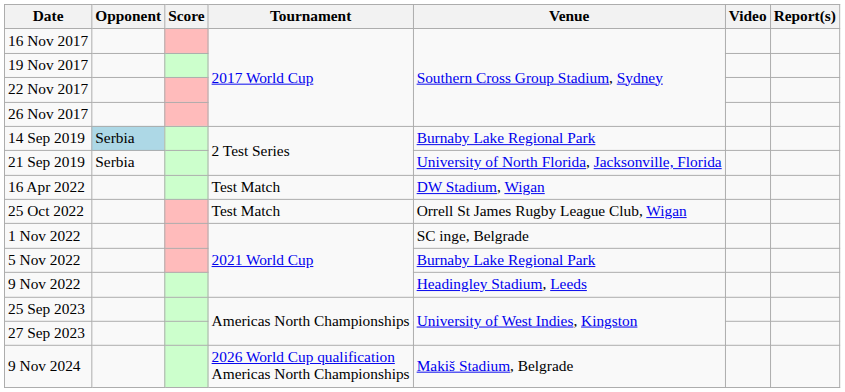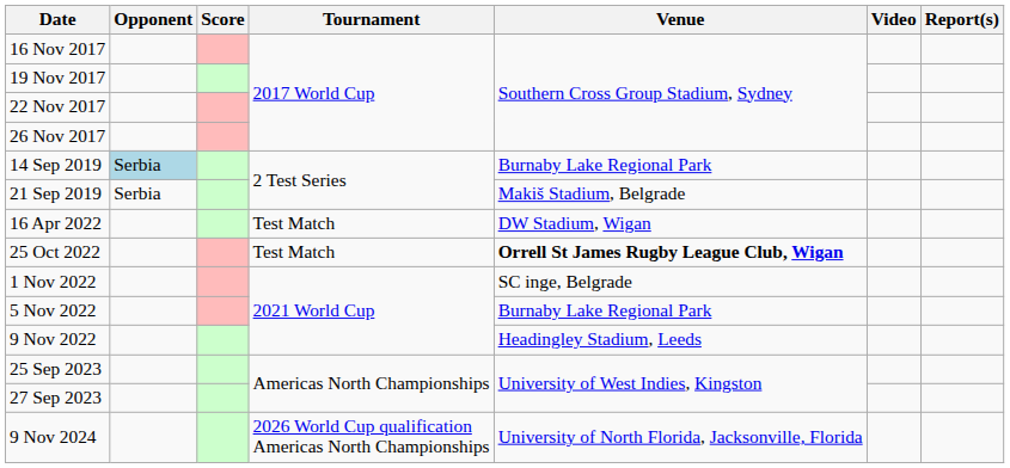21 Sep 2019 | Venue: University of North Florida, Jacksonville, Florida -> Makiš Stadium, Belgrade
25 Oct 2022 | Venue: normal -> bold
9 Nov 2024 | Venue: Makiš Stadium, Belgrade -> University of North Florida, Jacksonville, Florida
